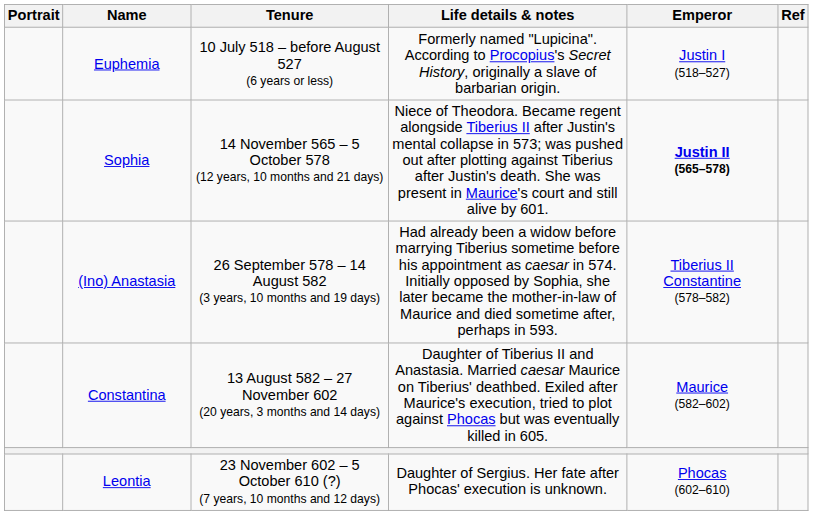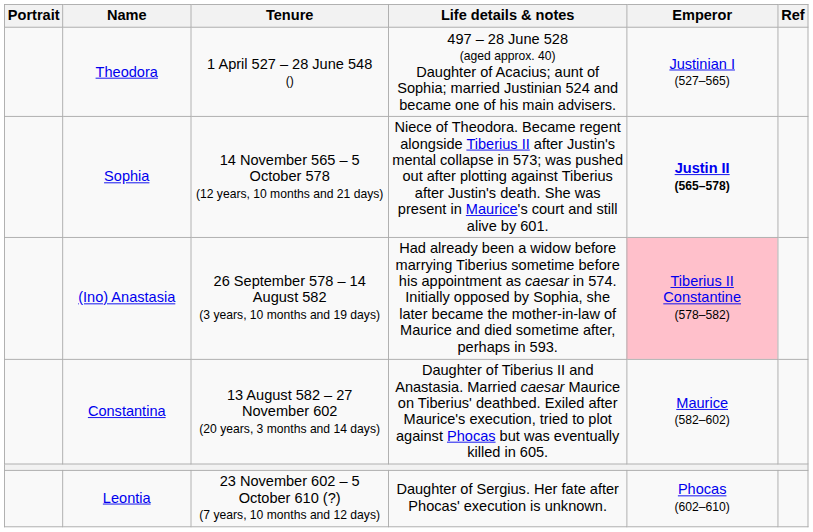- row: Euphemia | 10 July 518 – before August 527 (6 years or less) | Formerly named "Lupicina". According to Procopius's Secret History, originally a slave of barbarian origin. | Justin I (518–527)
+ row: Theodora | 1 April 527 – 28 June 548 () | 497 – 28 June 528 (aged approx. 40) Daughter of Acacius; aunt of Sophia; married Justinian 524 and became one of his main advisers. | Justinian I (527–565)
(Ino) Anastasia | Emperor: no background -> pink background
